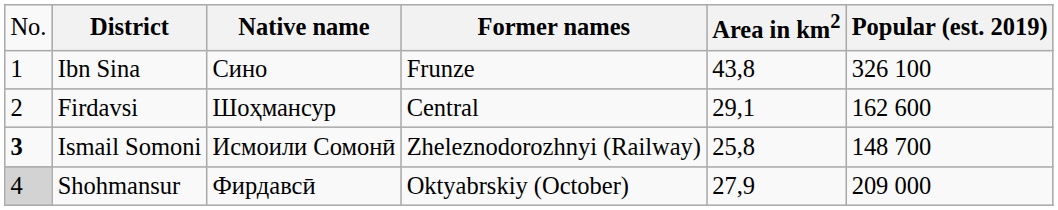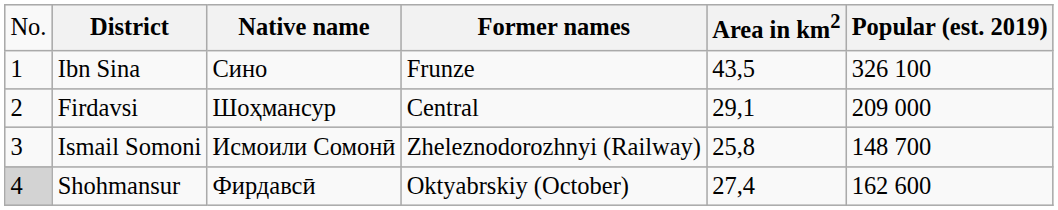Ibn Sina | column 5: 43,8 -> 43,5
Firdavsi | column 6: 162 600 -> 209 000
Ismail Somoni | column 1: bold -> normal
Shohmansur | column 5: 27,9 -> 27,4
Shohmansur | column 6: 209 000 -> 162 600
